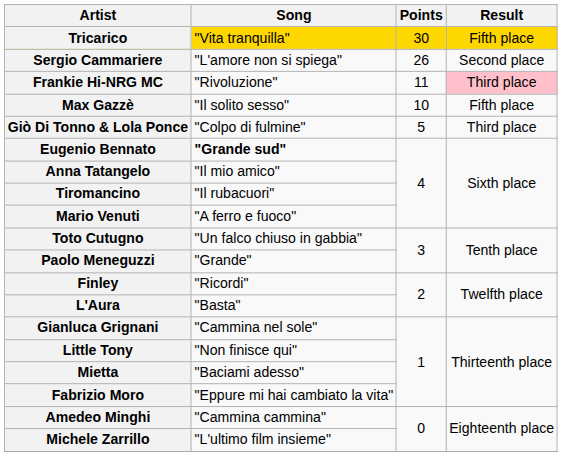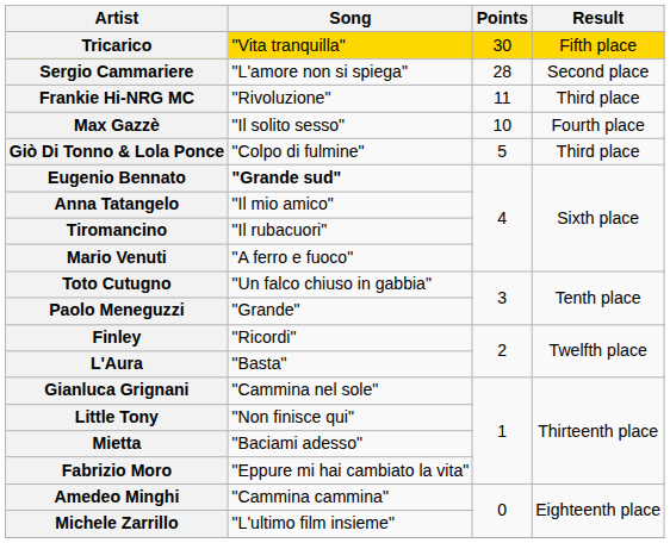Sergio Cammariere | Points: 26 -> 28
Frankie Hi-NRG MC | Result: pink background -> no background
Max Gazzè | Result: Fifth place -> Fourth place
